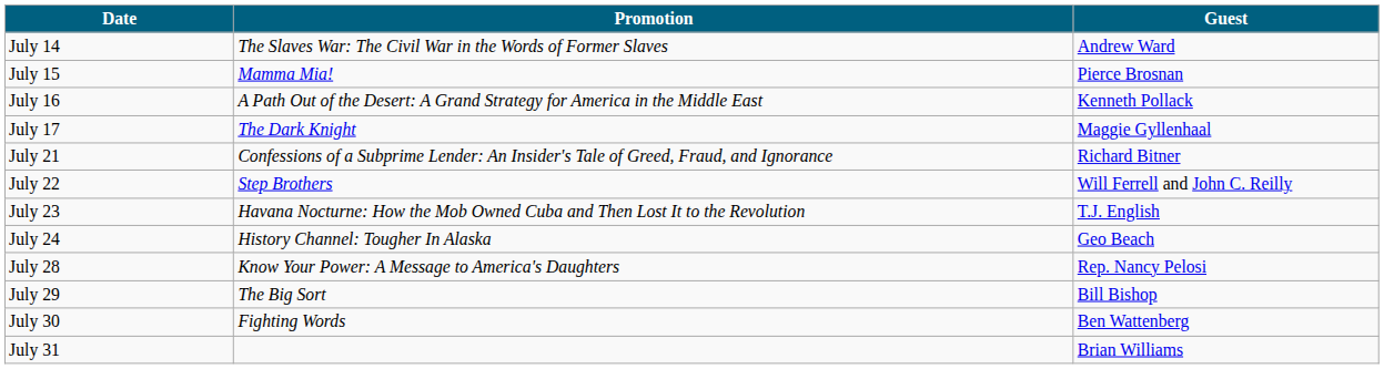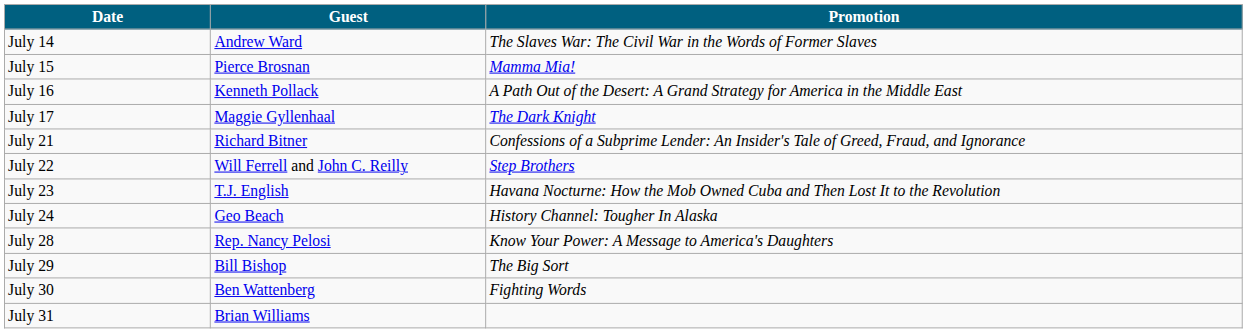columns swapped: Guest <-> Promotion
